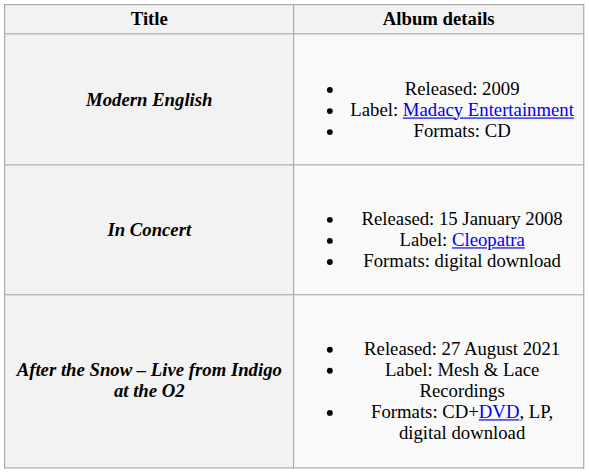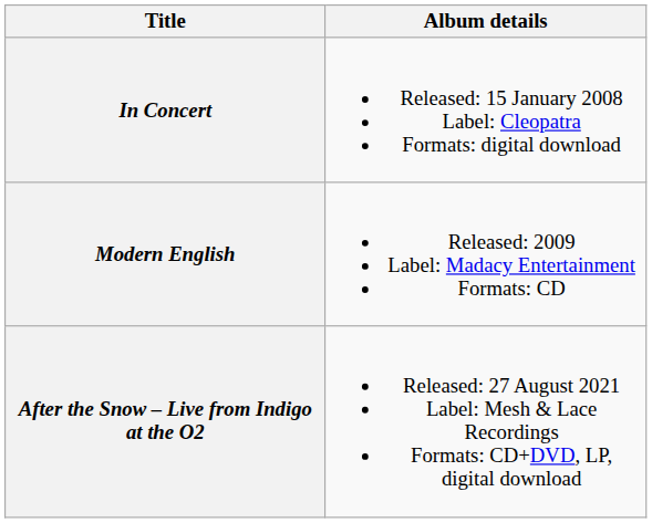rows swapped: In Concert <-> Modern English
